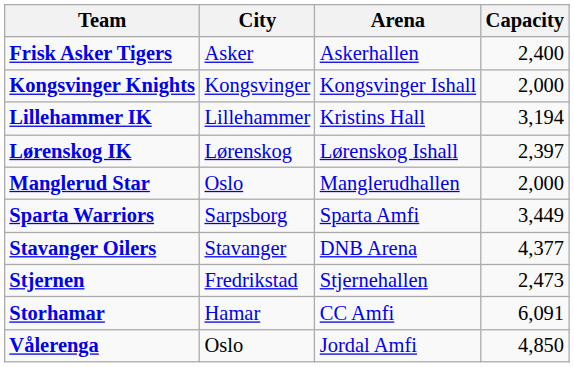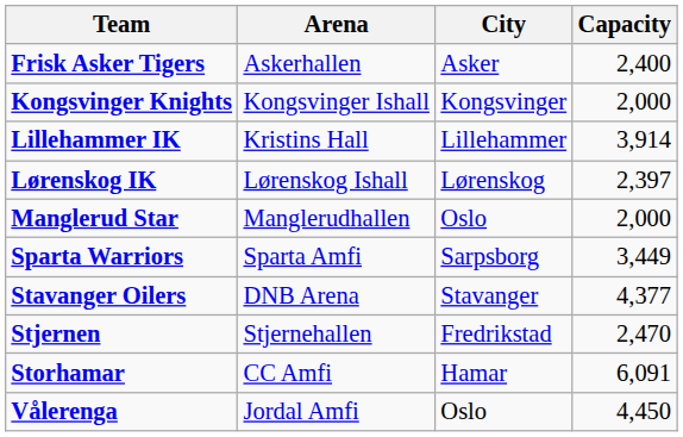columns swapped: City <-> Arena
Lillehammer IK | Capacity: 3,194 -> 3,914
Stjernen | Capacity: 2,473 -> 2,470
Vålerenga | Capacity: 4,850 -> 4,450
